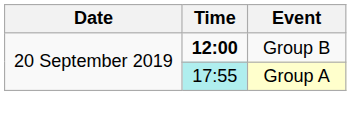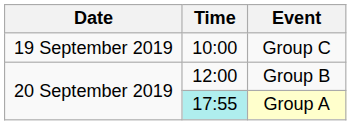+ row: 19 September 2019 | 10:00 | Group C
Group B | Time: bold -> normal
